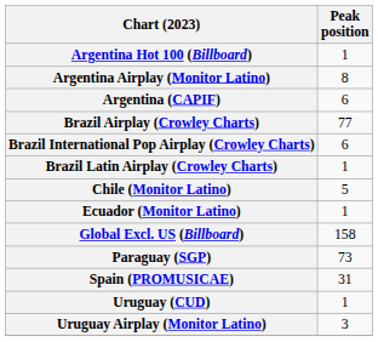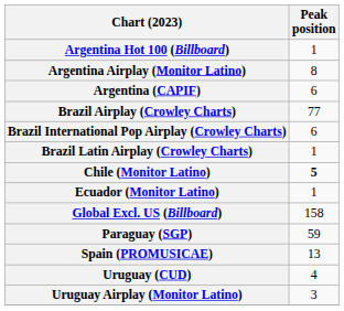Chile (Monitor Latino) | Peak position: normal -> bold
Paraguay (SGP) | Peak position: 73 -> 59
Spain (PROMUSICAE) | Peak position: 31 -> 13
Uruguay (CUD) | Peak position: 1 -> 4
